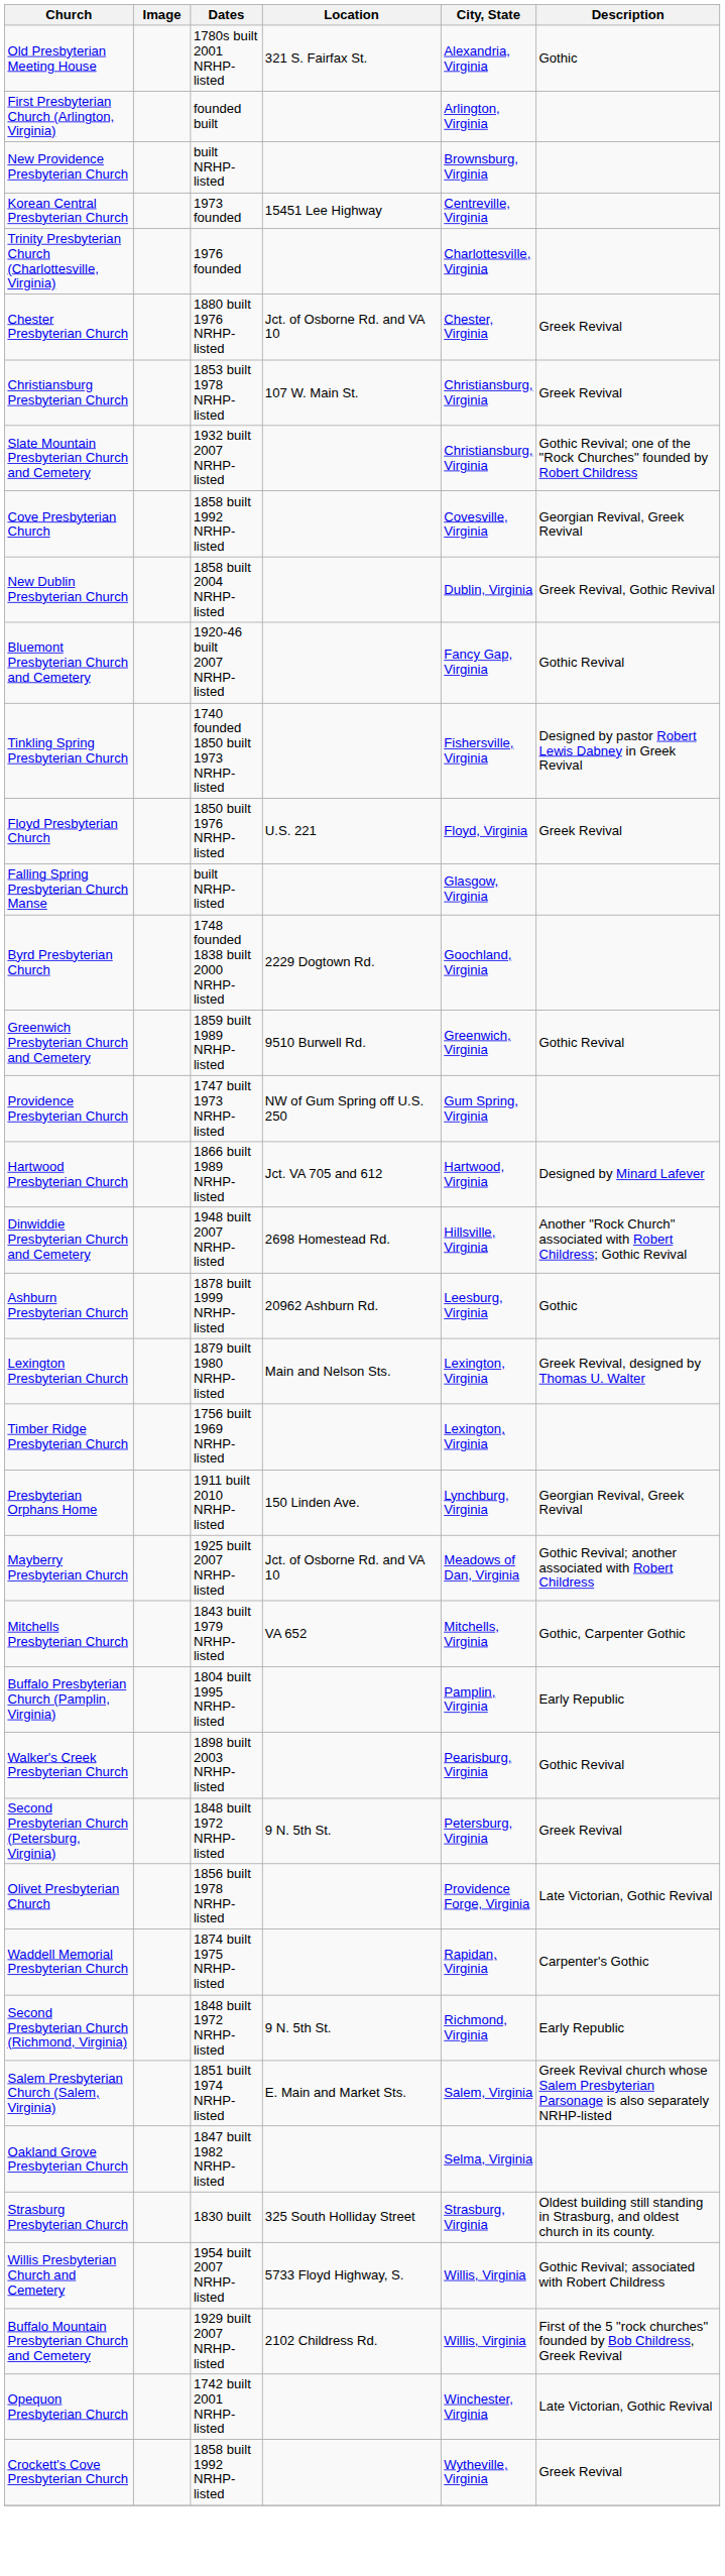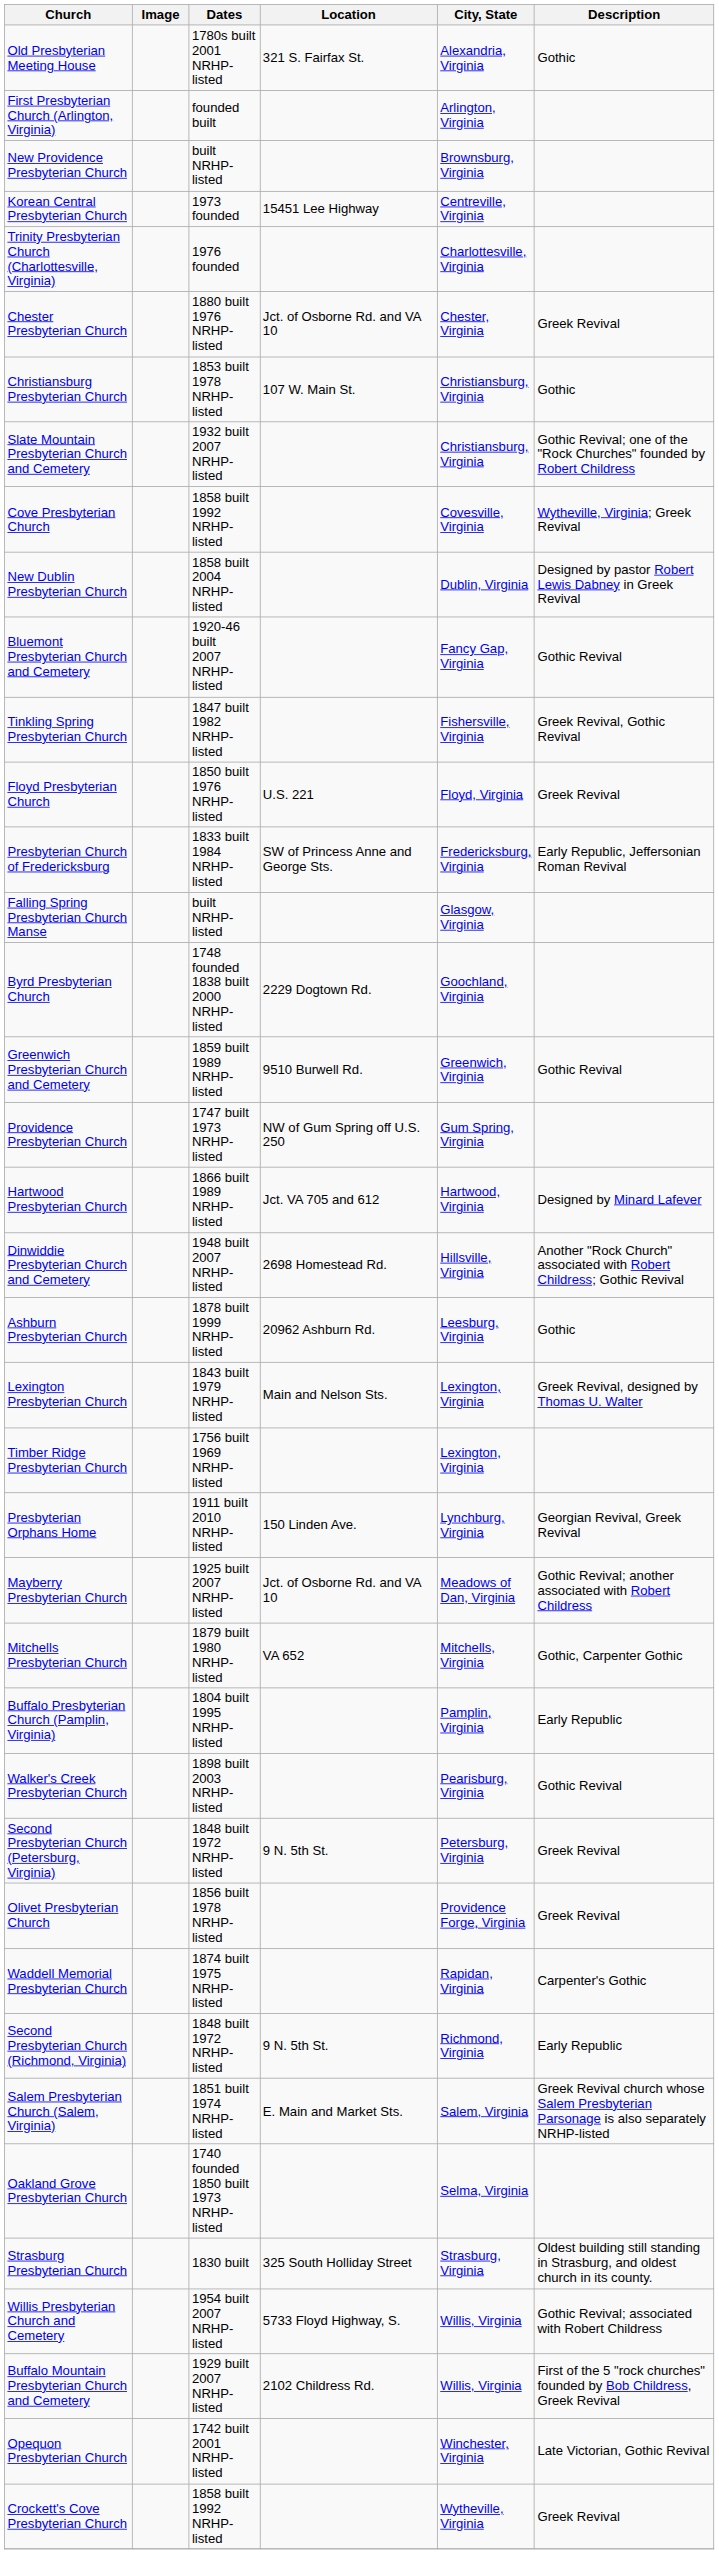Christiansburg Presbyterian Church | Description: Greek Revival -> Gothic
Cove Presbyterian Church | Description: Georgian Revival, Greek Revival -> Wytheville, Virginia; Greek Revival
New Dublin Presbyterian Church | Description: Greek Revival, Gothic Revival -> Designed by pastor Robert Lewis Dabney in Greek Revival
Tinkling Spring Presbyterian Church | Dates: 1740 founded 1850 built 1973 NRHP-listed -> 1847 built 1982 NRHP-listed
Tinkling Spring Presbyterian Church | Description: Designed by pastor Robert Lewis Dabney in Greek Revival -> Greek Revival, Gothic Revival
+ row: Presbyterian Church of Fredericksburg | 1833 built 1984 NRHP-listed | SW of Princess Anne and George Sts. | Fredericksburg, Virginia | Early Republic, Jeffersonian Roman Revival
Lexington Presbyterian Church | Dates: 1879 built 1980 NRHP-listed -> 1843 built 1979 NRHP-listed
Mitchells Presbyterian Church | Dates: 1843 built 1979 NRHP-listed -> 1879 built 1980 NRHP-listed
Olivet Presbyterian Church | Description: Late Victorian, Gothic Revival -> Greek Revival
Oakland Grove Presbyterian Church | Dates: 1847 built 1982 NRHP-listed -> 1740 founded 1850 built 1973 NRHP-listed
